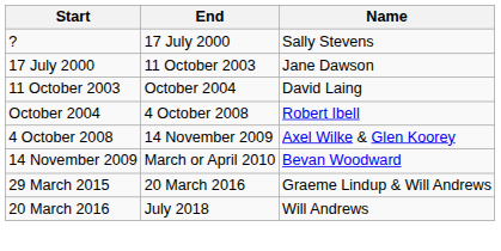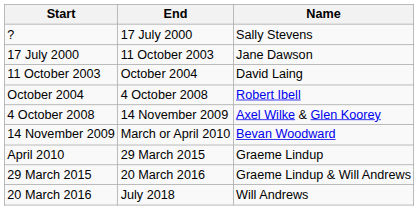+ row: April 2010 | 29 March 2015 | Graeme Lindup
